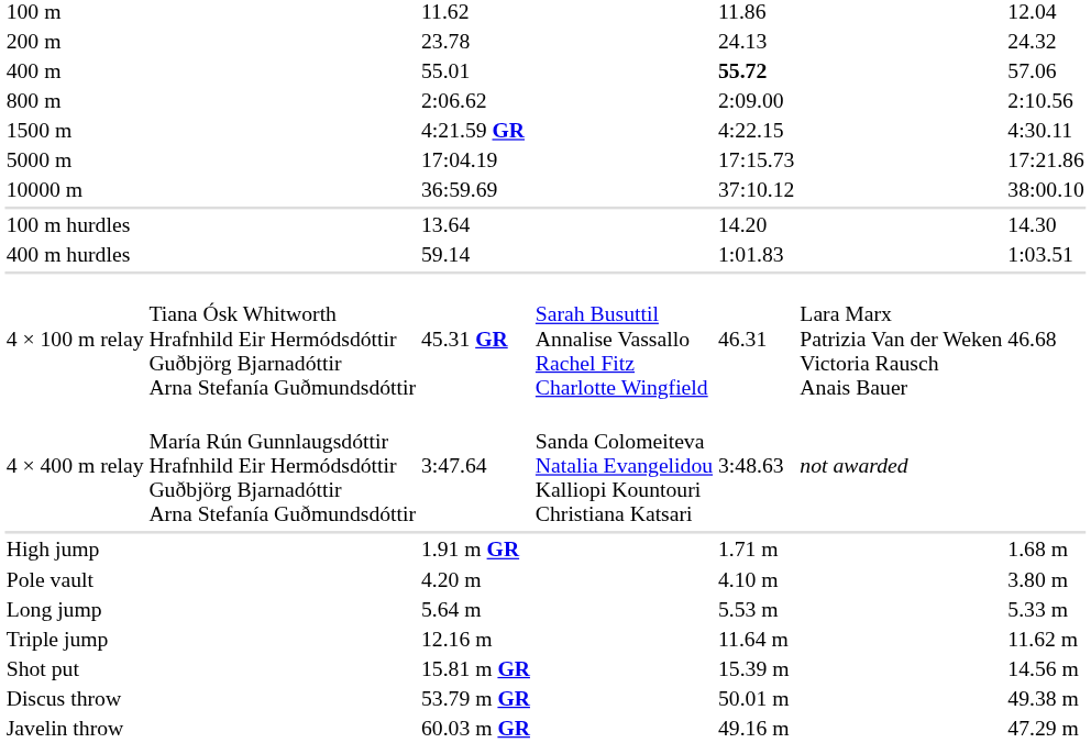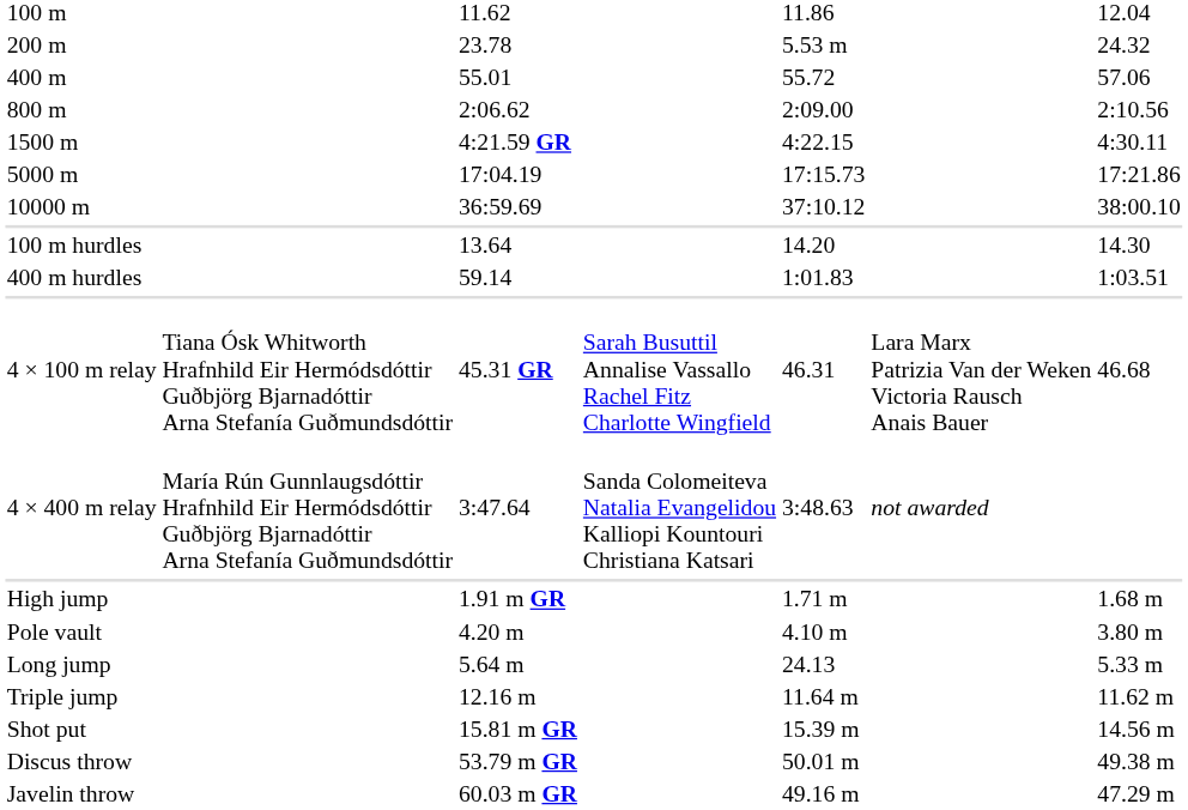200 m | column 5: 24.13 -> 5.53 m
400 m | column 5: bold -> normal
Long jump | column 5: 5.53 m -> 24.13
